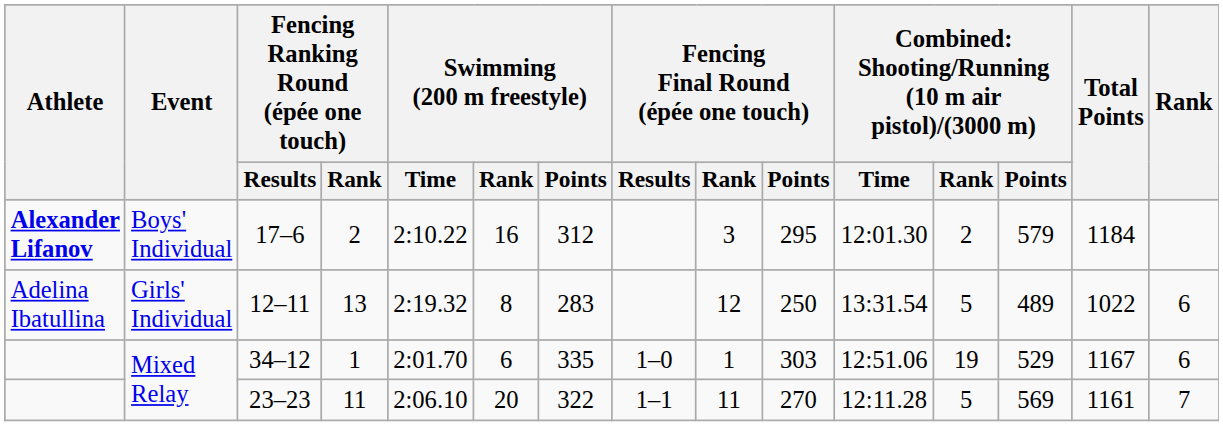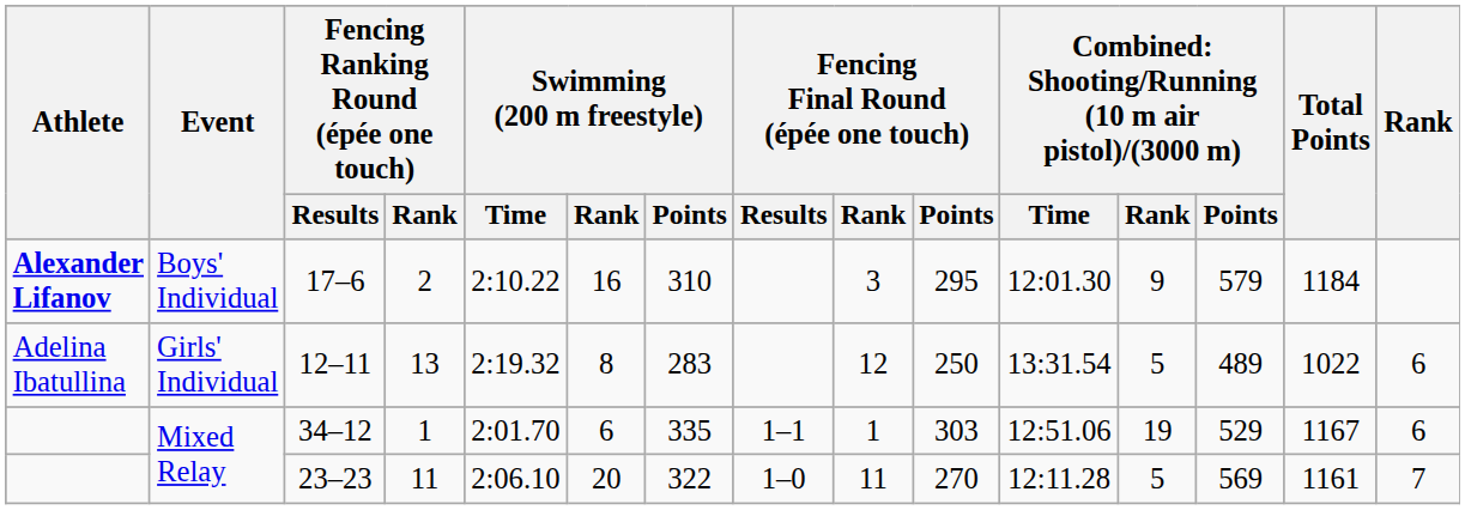17–6 | Swimming (200 m freestyle) / Points: 312 -> 310
17–6 | column 12: 2 -> 9
34–12 | Fencing Final Round (épée one touch) / Results: 1–0 -> 1–1
23–23 | Fencing Final Round (épée one touch) / Results: 1–1 -> 1–0
